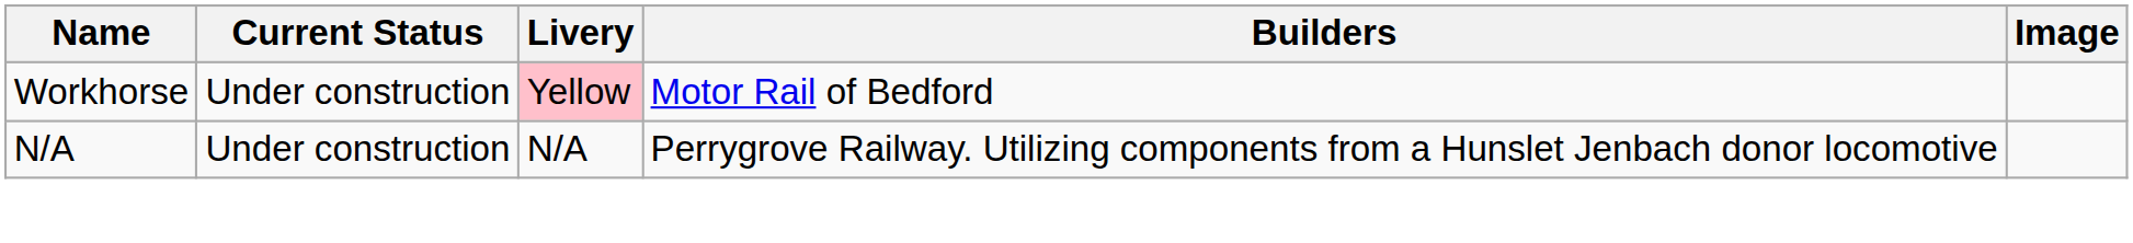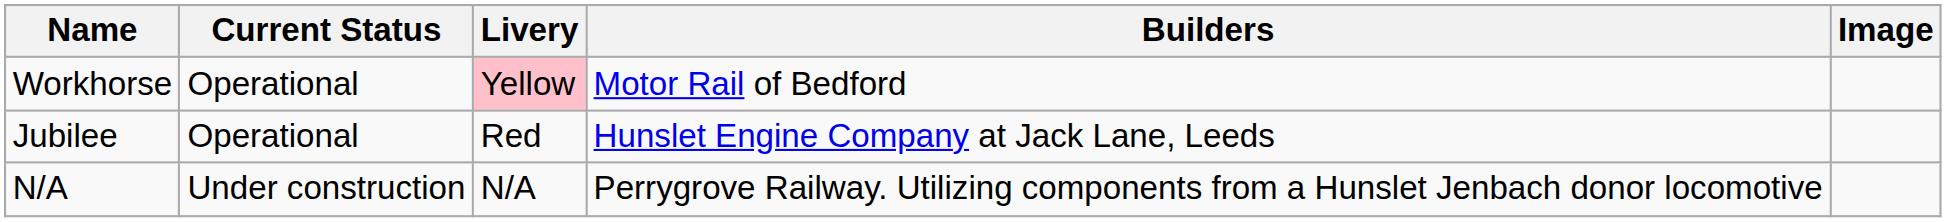Workhorse | Current Status: Under construction -> Operational
+ row: Jubilee | Operational | Red | Hunslet Engine Company at Jack Lane, Leeds
